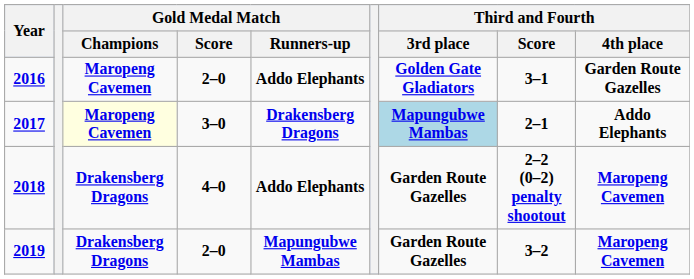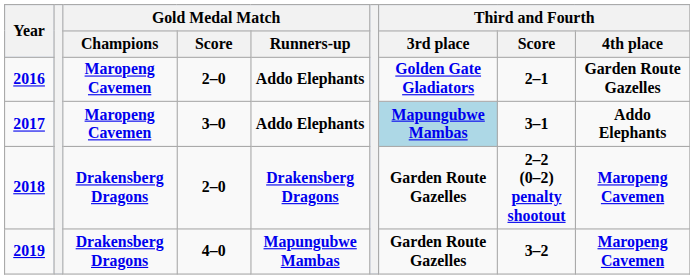2016 | Third and Fourth / Score: 3–1 -> 2–1
2017 | Gold Medal Match / Champions: lightyellow background -> no background
2017 | Gold Medal Match / Runners-up: Drakensberg Dragons -> Addo Elephants
2017 | Third and Fourth / Score: 2–1 -> 3–1
2018 | Gold Medal Match / Score: 4–0 -> 2–0
2018 | Gold Medal Match / Runners-up: Addo Elephants -> Drakensberg Dragons
2019 | Gold Medal Match / Score: 2–0 -> 4–0
